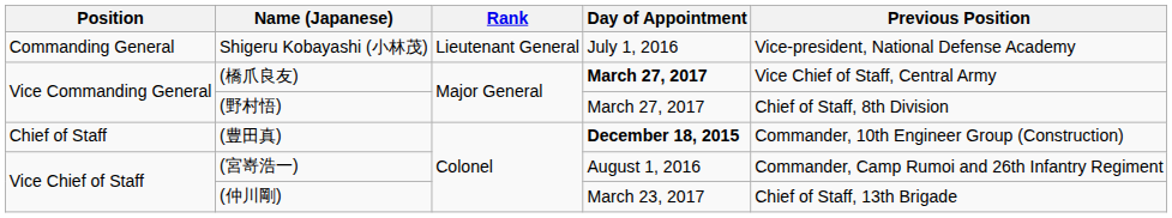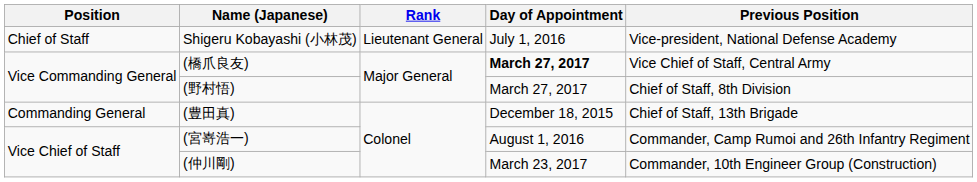Shigeru Kobayashi (小林茂) | Position: Commanding General -> Chief of Staff
(豊田真) | Position: Chief of Staff -> Commanding General
(豊田真) | Day of Appointment: bold -> normal
(豊田真) | Previous Position: Commander, 10th Engineer Group (Construction) -> Chief of Staff, 13th Brigade
(仲川剛) | Previous Position: Chief of Staff, 13th Brigade -> Commander, 10th Engineer Group (Construction)
